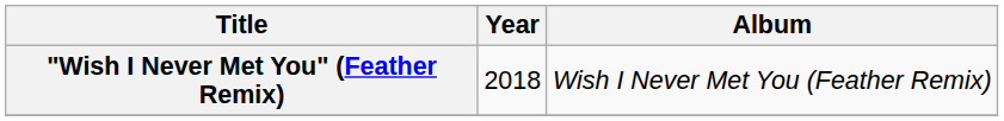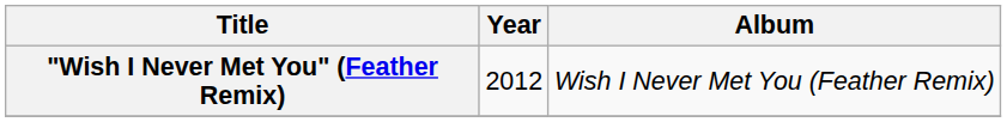"Wish I Never Met You" (Feather Remix) | Year: 2018 -> 2012
